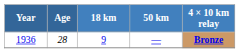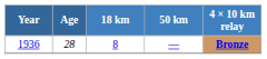1936 | 18 km: 9 -> 8
